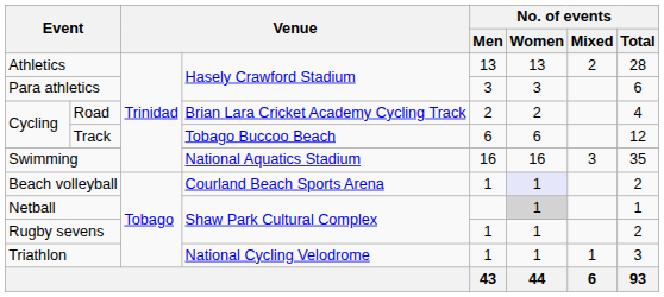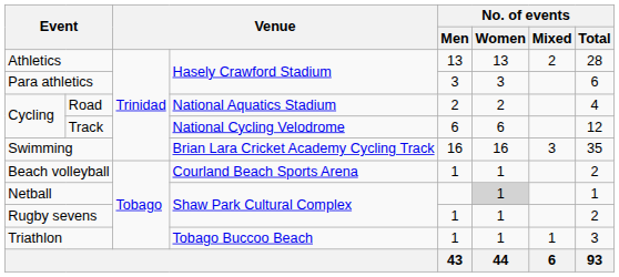Road | column 4: Brian Lara Cricket Academy Cycling Track -> National Aquatics Stadium
Track | column 4: Tobago Buccoo Beach -> National Cycling Velodrome
Swimming | column 4: National Aquatics Stadium -> Brian Lara Cricket Academy Cycling Track
Beach volleyball | No. of events / Women: lavender background -> no background
Triathlon | column 4: National Cycling Velodrome -> Tobago Buccoo Beach
